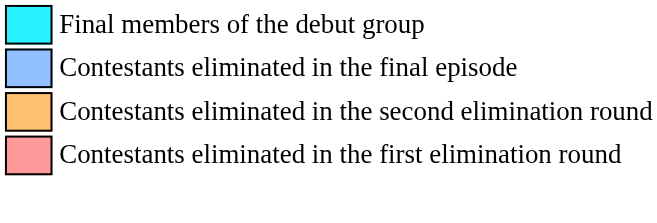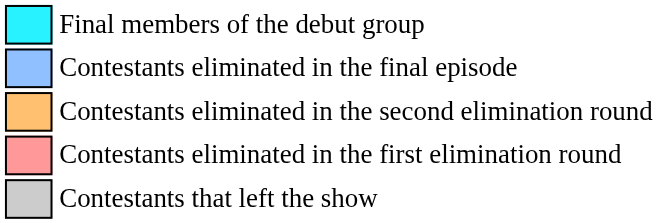+ row: Contestants that left the show
